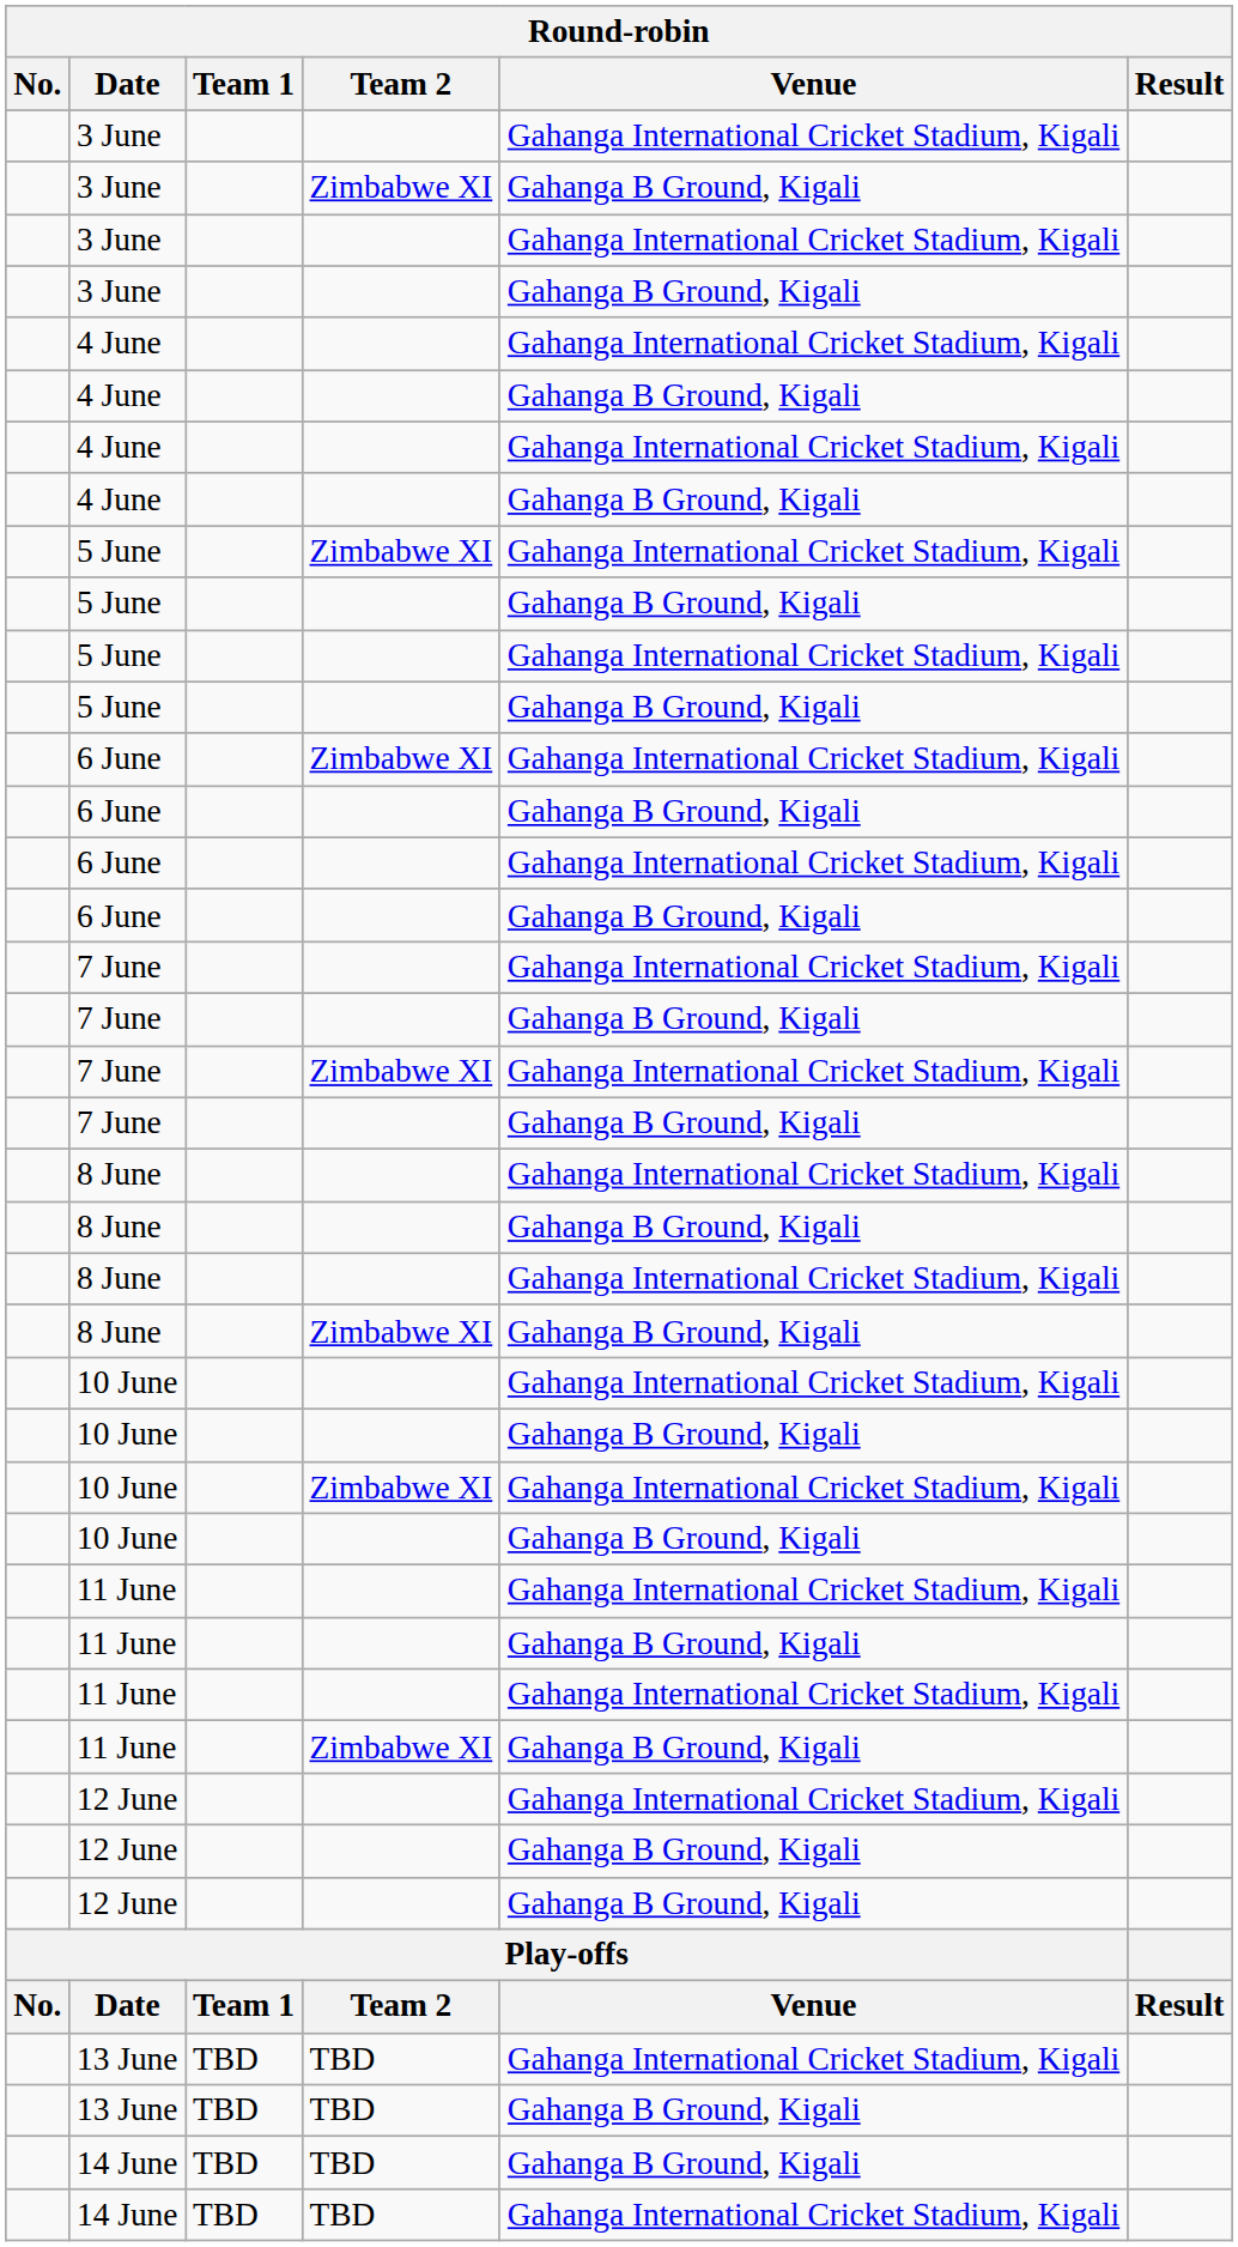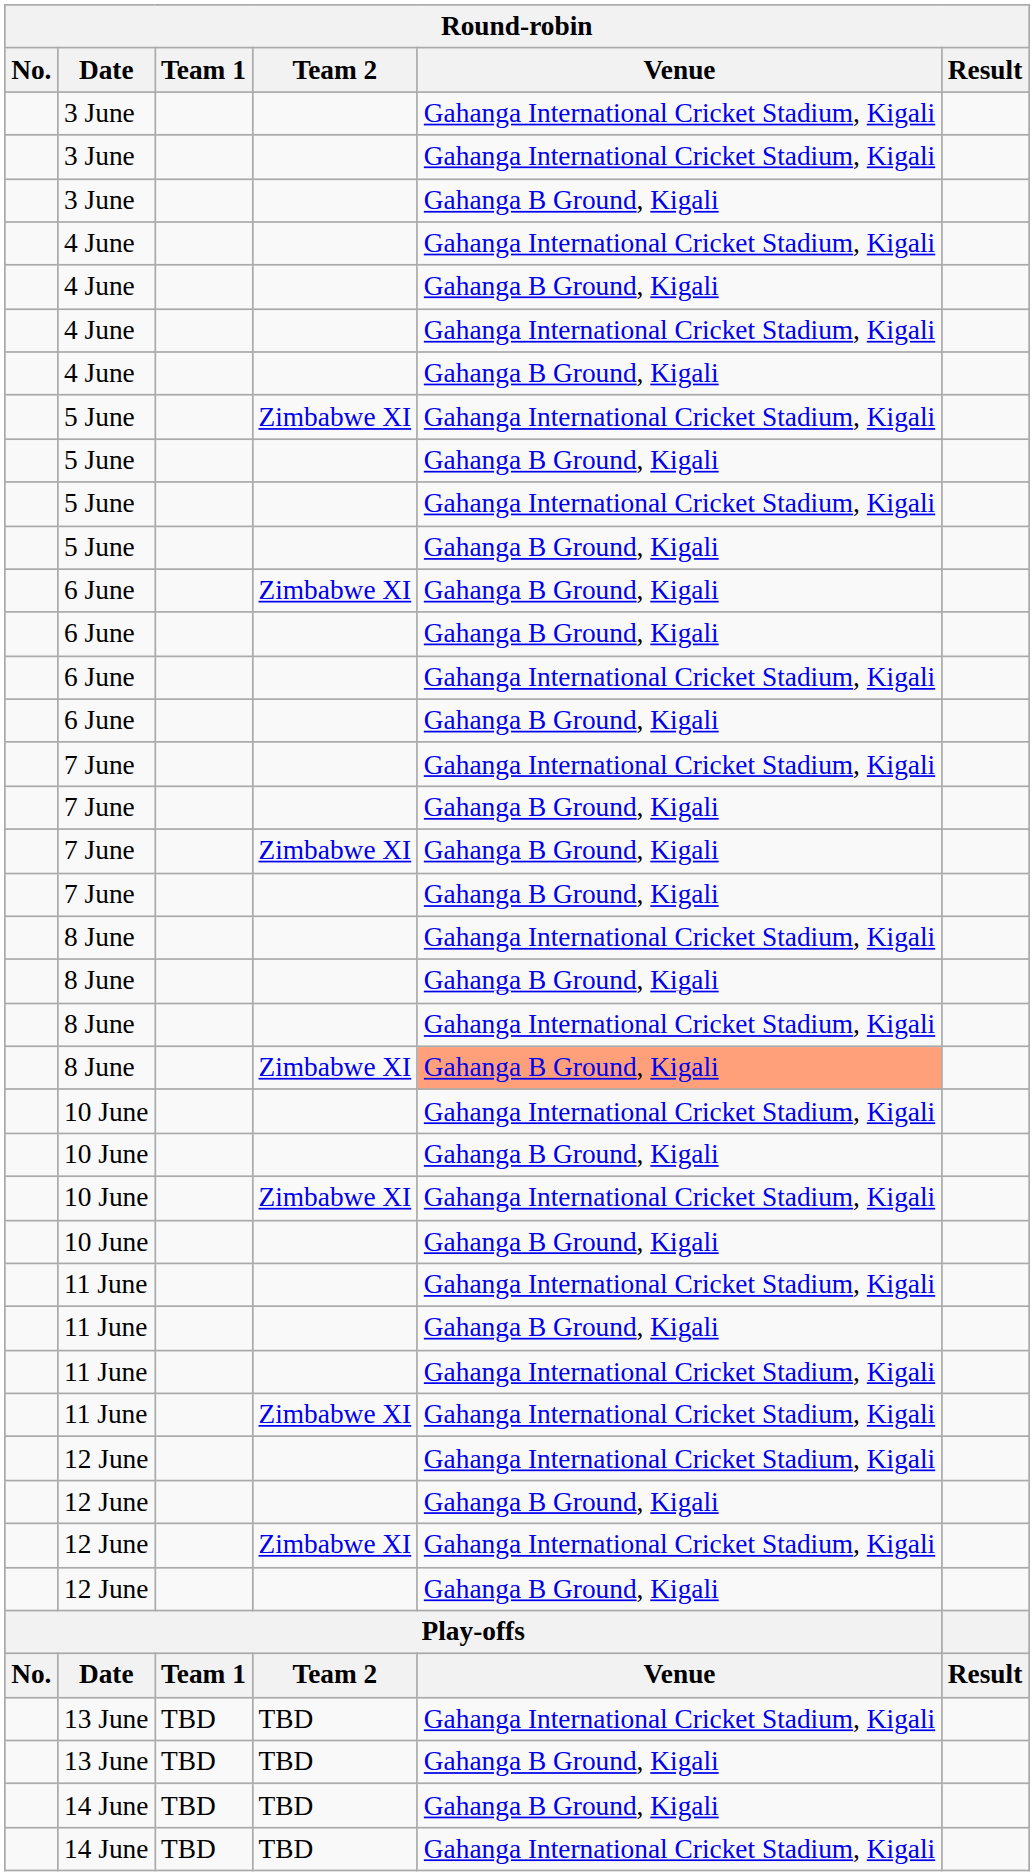- row: 3 June | Zimbabwe XI | Gahanga B Ground, Kigali
6 June / Zimbabwe XI | Venue: Gahanga International Cricket Stadium, Kigali -> Gahanga B Ground, Kigali
7 June / Zimbabwe XI | Venue: Gahanga International Cricket Stadium, Kigali -> Gahanga B Ground, Kigali
8 June / Zimbabwe XI | Venue: no background -> lightsalmon background
11 June / Zimbabwe XI | Venue: Gahanga B Ground, Kigali -> Gahanga International Cricket Stadium, Kigali
+ row: 12 June | Zimbabwe XI | Gahanga International Cricket Stadium, Kigali
